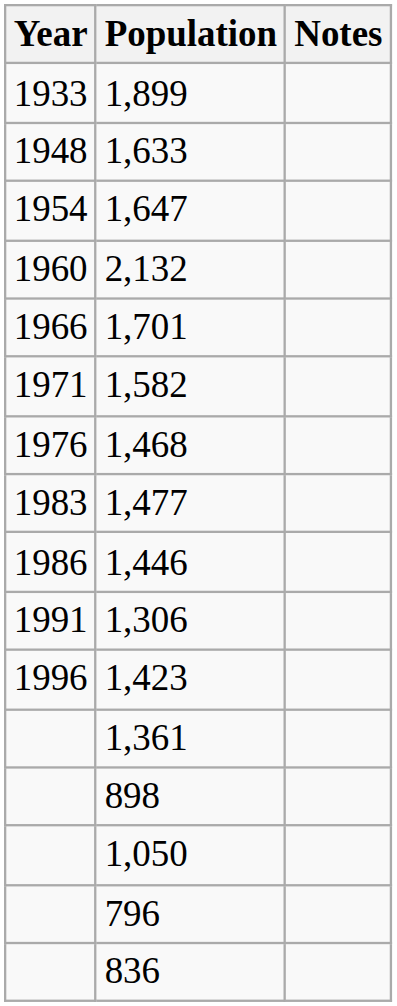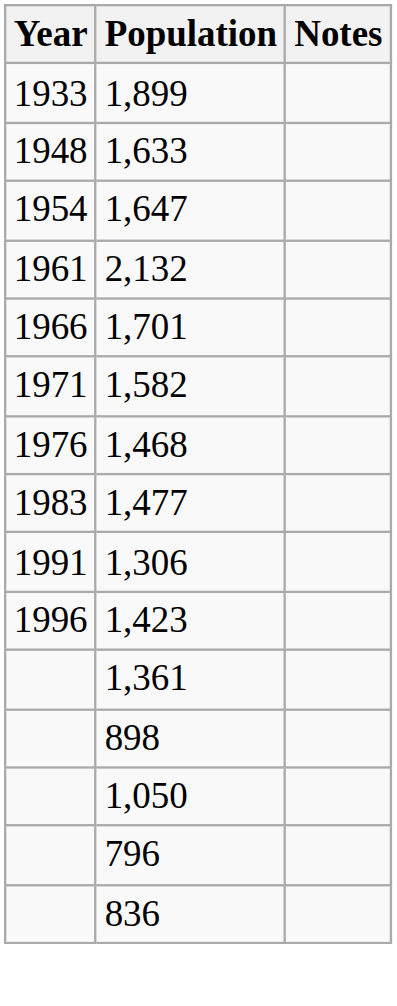2,132 | Year: 1960 -> 1961
- row: 1986 | 1,446
